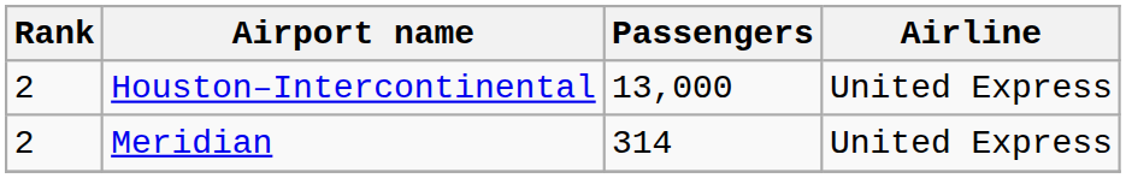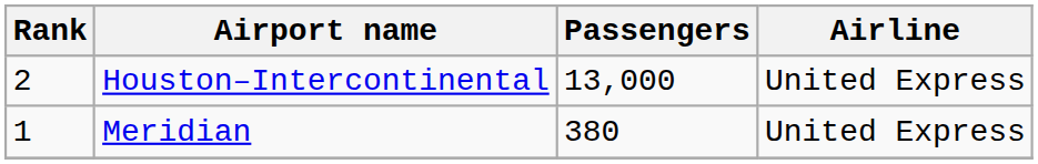Meridian | Rank: 2 -> 1
Meridian | Passengers: 314 -> 380
